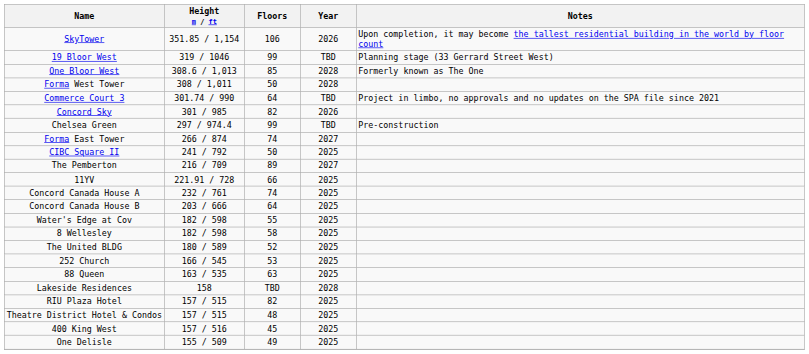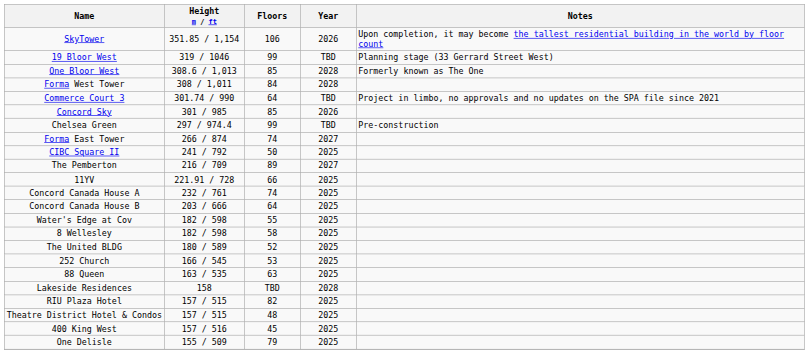Forma West Tower | Floors: 50 -> 84
Concord Sky | Floors: 82 -> 85
One Delisle | Floors: 49 -> 79
